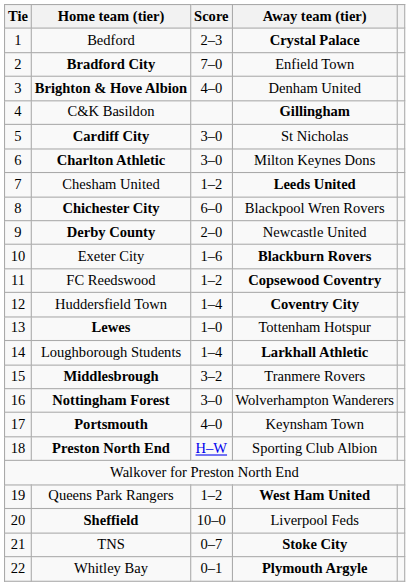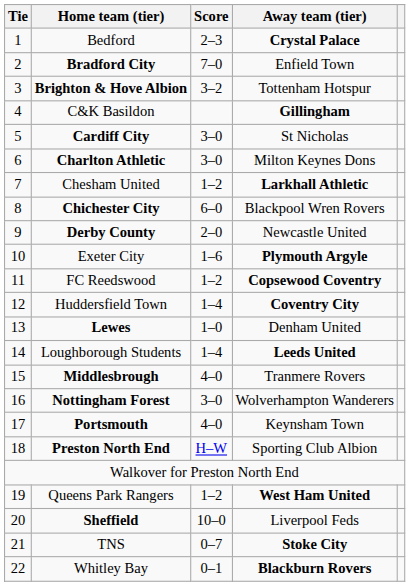Brighton & Hove Albion | Score: 4–0 -> 3–2
Brighton & Hove Albion | Away team (tier): Denham United -> Tottenham Hotspur
Chesham United | Away team (tier): Leeds United -> Larkhall Athletic
Exeter City | Away team (tier): Blackburn Rovers -> Plymouth Argyle
Lewes | Away team (tier): Tottenham Hotspur -> Denham United
Loughborough Students | Away team (tier): Larkhall Athletic -> Leeds United
Middlesbrough | Score: 3–2 -> 4–0
Whitley Bay | Away team (tier): Plymouth Argyle -> Blackburn Rovers
